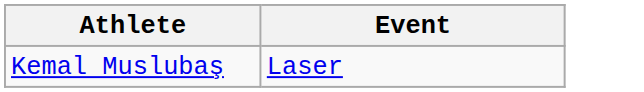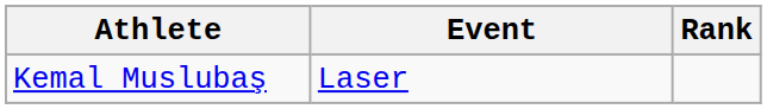+ column: Rank
